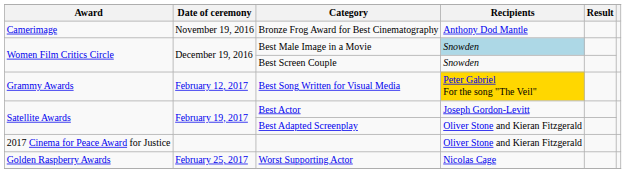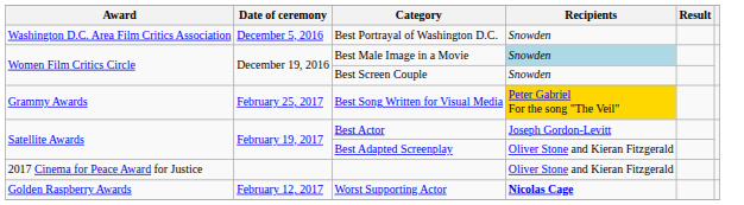- row: Camerimage | November 19, 2016 | Bronze Frog Award for Best Cinematography | Anthony Dod Mantle
+ row: Washington D.C. Area Film Critics Association | December 5, 2016 | Best Portrayal of Washington D.C. | Snowden
Best Song Written for Visual Media | Date of ceremony: February 12, 2017 -> February 25, 2017
Worst Supporting Actor | Date of ceremony: February 25, 2017 -> February 12, 2017
Worst Supporting Actor | Recipients: normal -> bold
